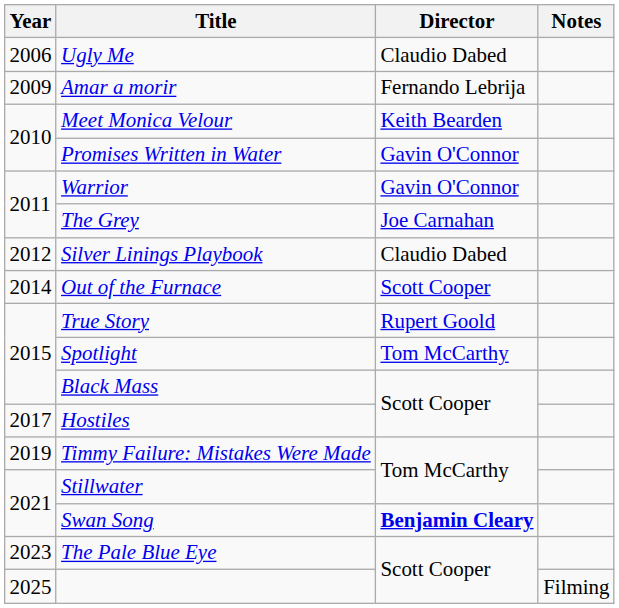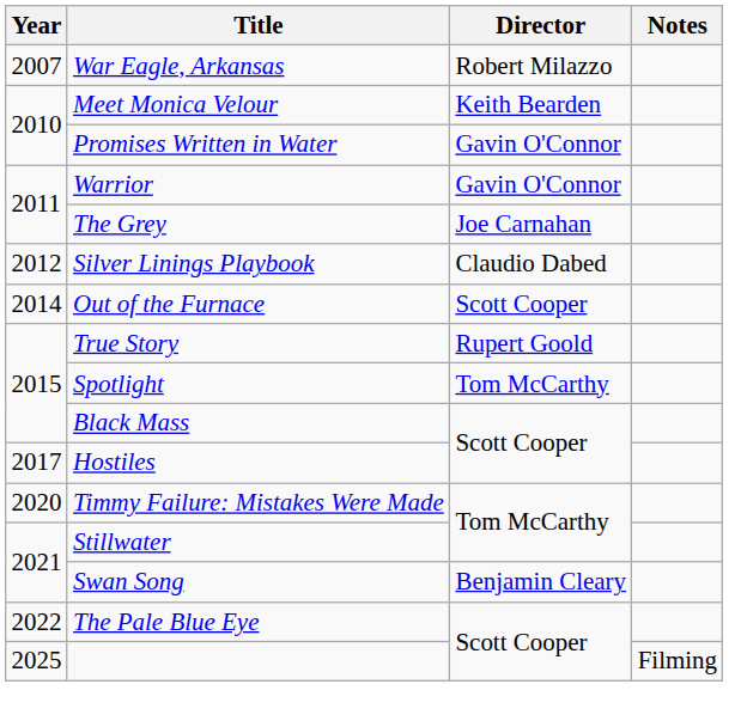- row: 2006 | Ugly Me | Claudio Dabed
+ row: 2007 | War Eagle, Arkansas | Robert Milazzo
- row: 2009 | Amar a morir | Fernando Lebrija
Timmy Failure: Mistakes Were Made | Year: 2019 -> 2020
Swan Song | Director: bold -> normal
The Pale Blue Eye | Year: 2023 -> 2022
